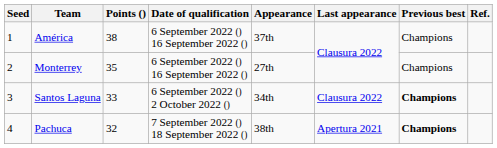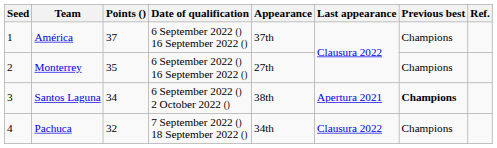América | Points (): 38 -> 37
Santos Laguna | Points (): 33 -> 34
Santos Laguna | Appearance: 34th -> 38th
Santos Laguna | Last appearance: Clausura 2022 -> Apertura 2021
Pachuca | Appearance: 38th -> 34th
Pachuca | Last appearance: Apertura 2021 -> Clausura 2022
Pachuca | Previous best: bold -> normal
